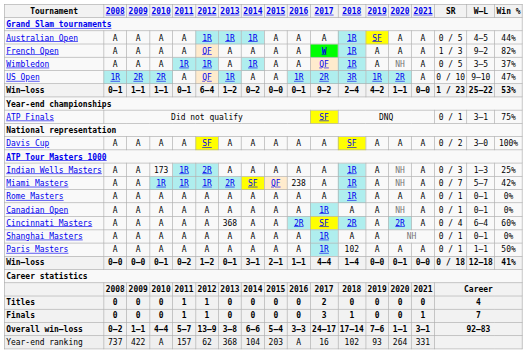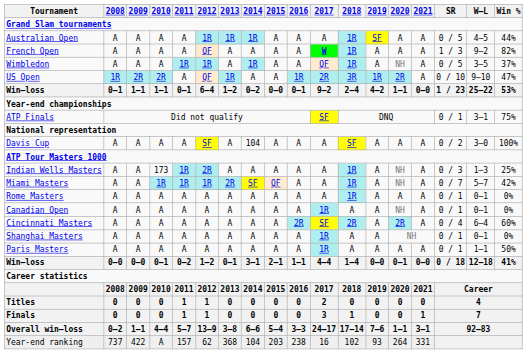Davis Cup | 2014: A -> 104
Miami Masters | 2016: 238 -> A
Cincinnati Masters | 2013: 368 -> A
Paris Masters | 2018: 102 -> A
Year-end ranking | 2016: A -> 238
